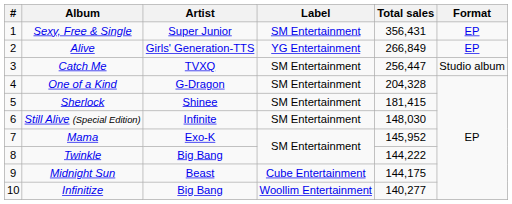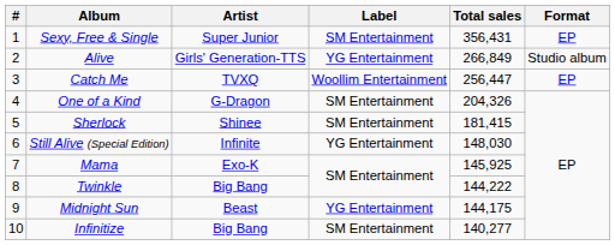Alive | Format: EP -> Studio album
Catch Me | Label: SM Entertainment -> Woollim Entertainment
Catch Me | Format: Studio album -> EP
One of a Kind | Total sales: 204,328 -> 204,326
Still Alive (Special Edition) | Label: SM Entertainment -> YG Entertainment
Mama | Total sales: 145,952 -> 145,925
Midnight Sun | Label: Cube Entertainment -> YG Entertainment
Infinitize | Label: Woollim Entertainment -> SM Entertainment
